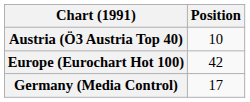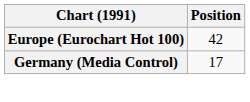- row: Austria (Ö3 Austria Top 40) | 10
